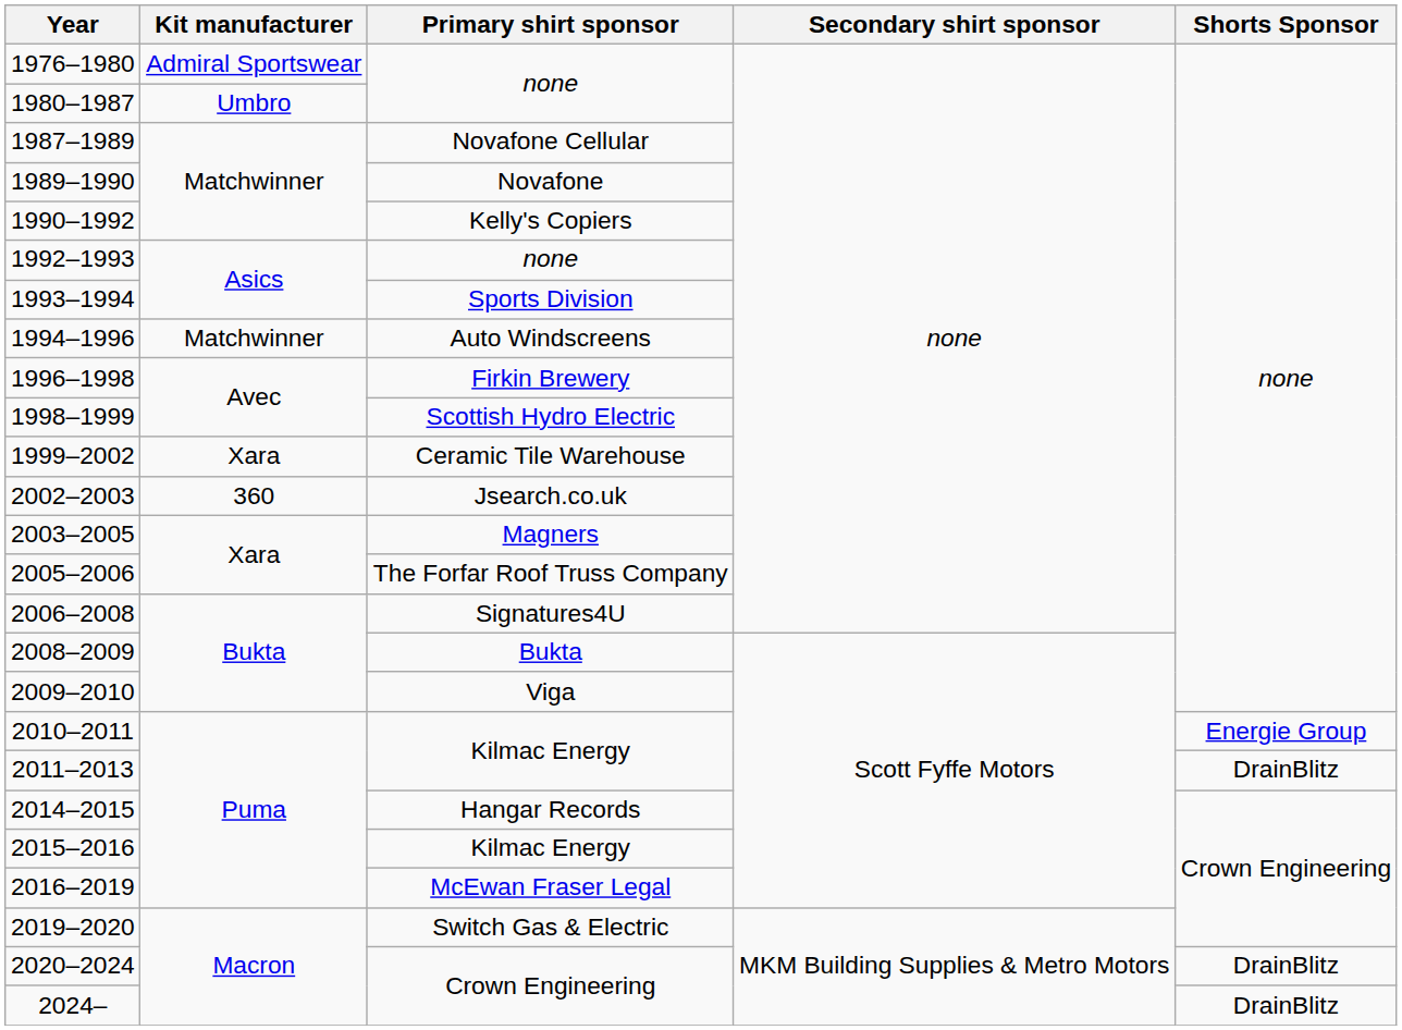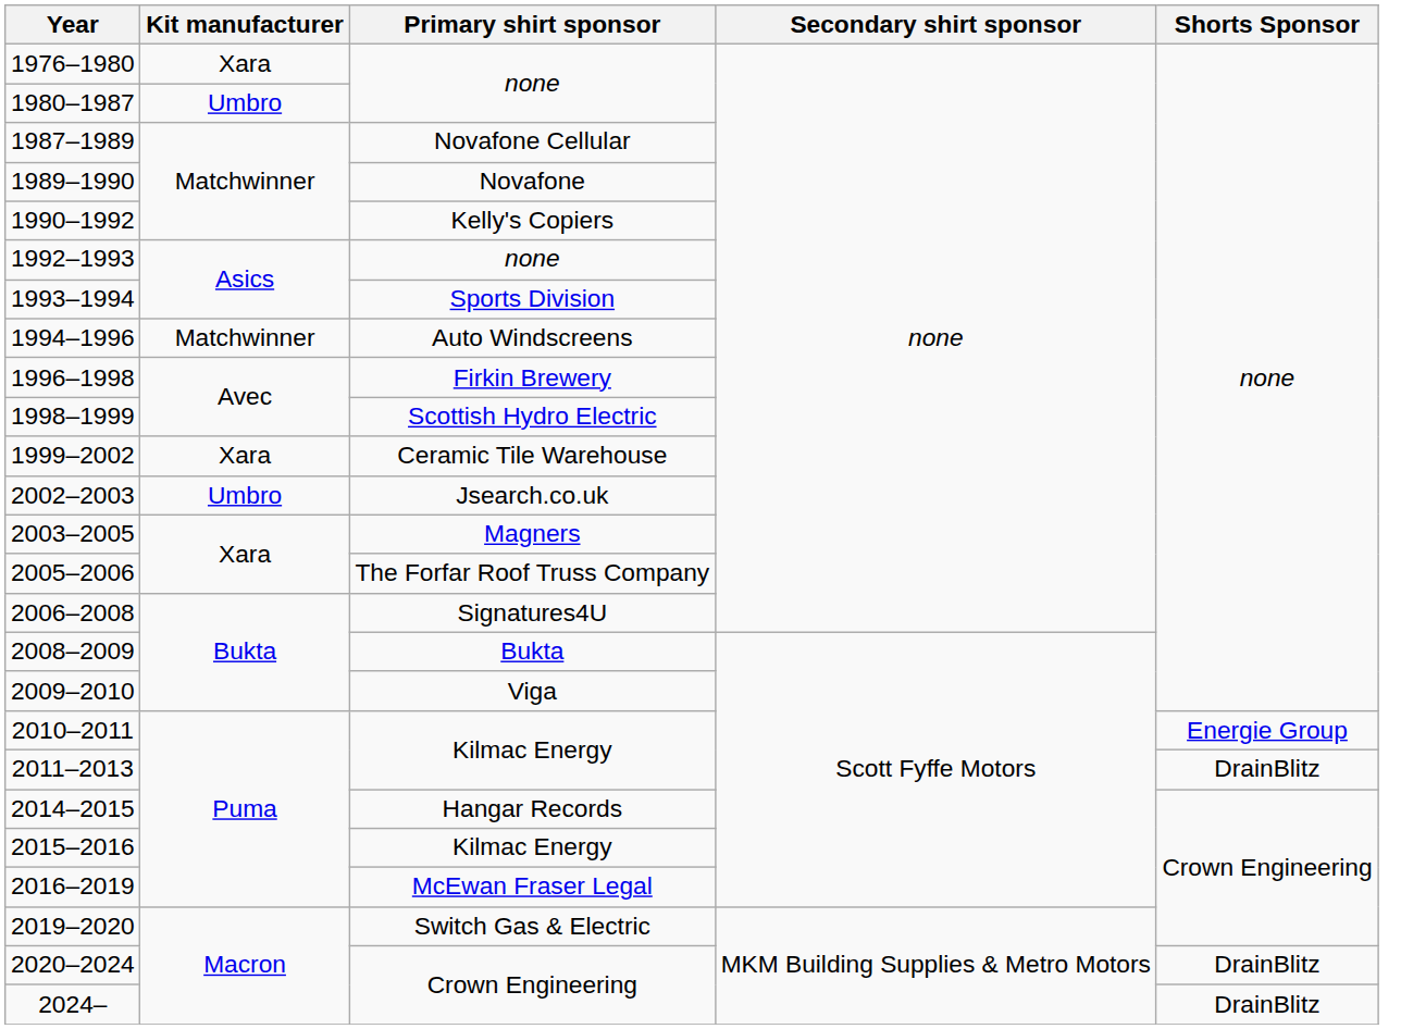1976–1980 | Kit manufacturer: Admiral Sportswear -> Xara
2002–2003 | Kit manufacturer: 360 -> Umbro
